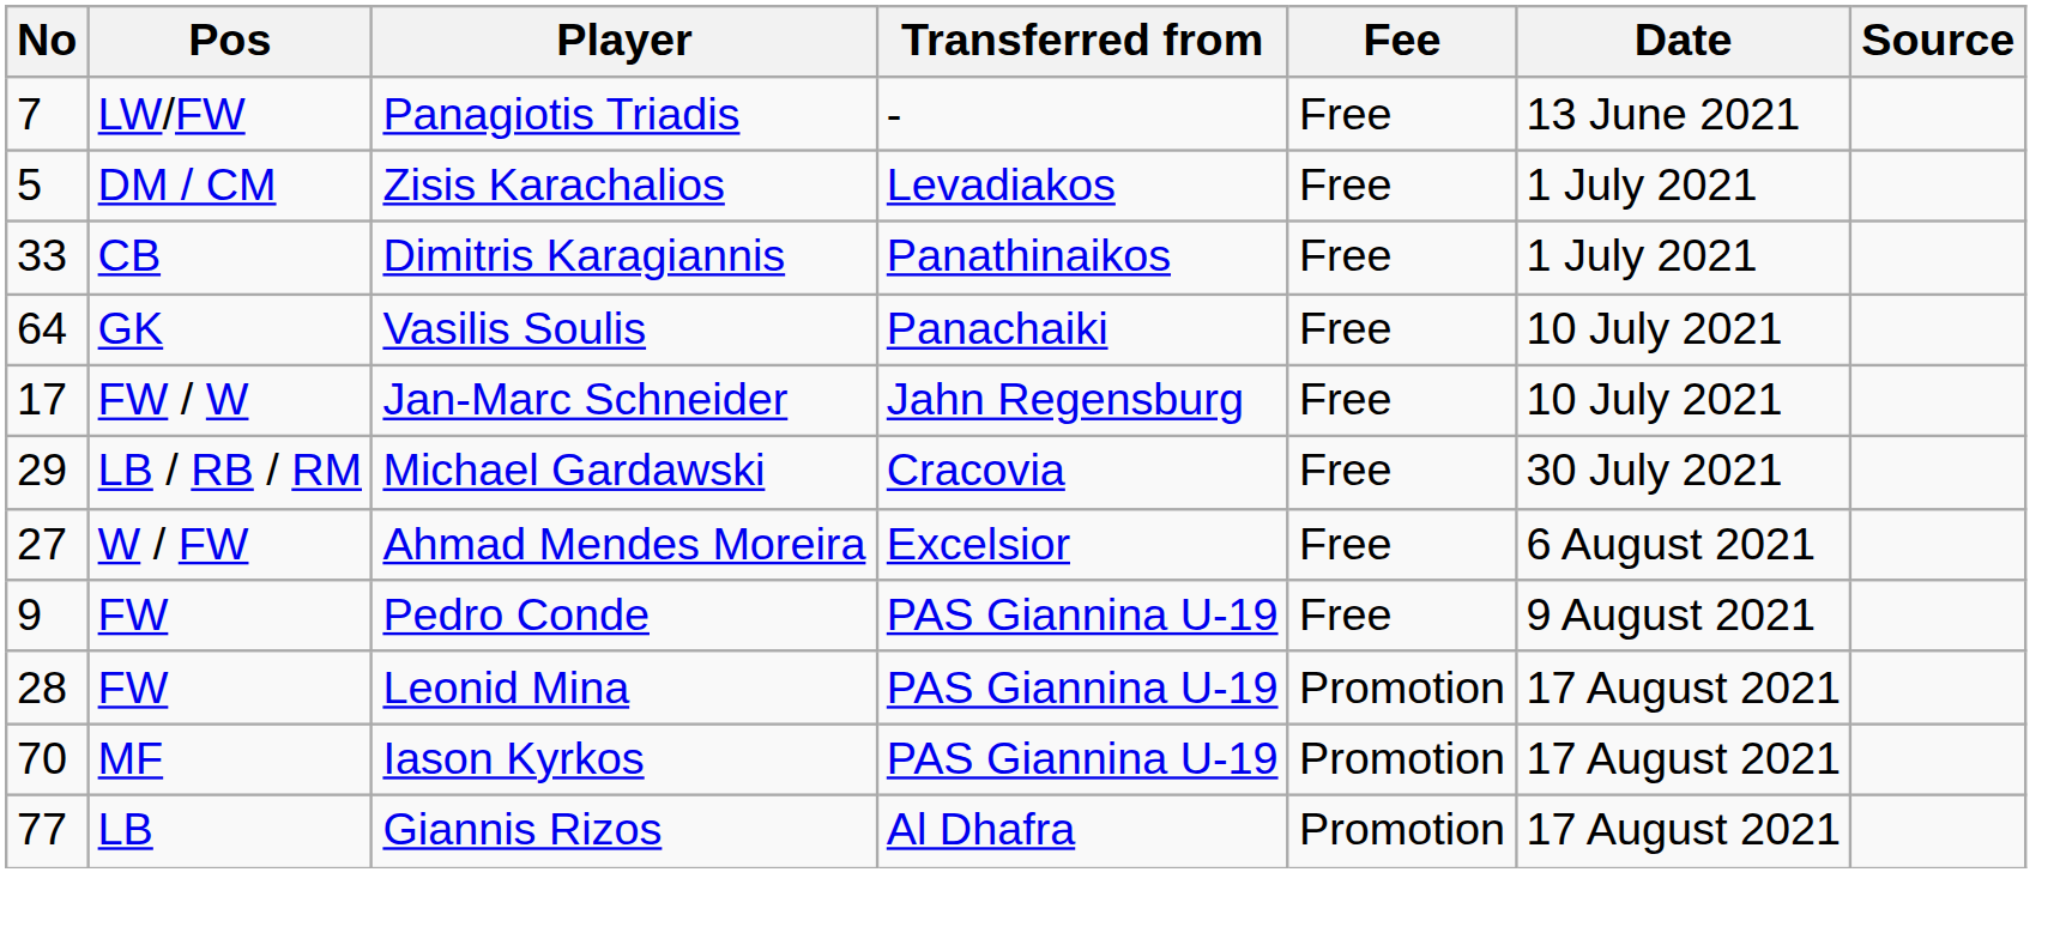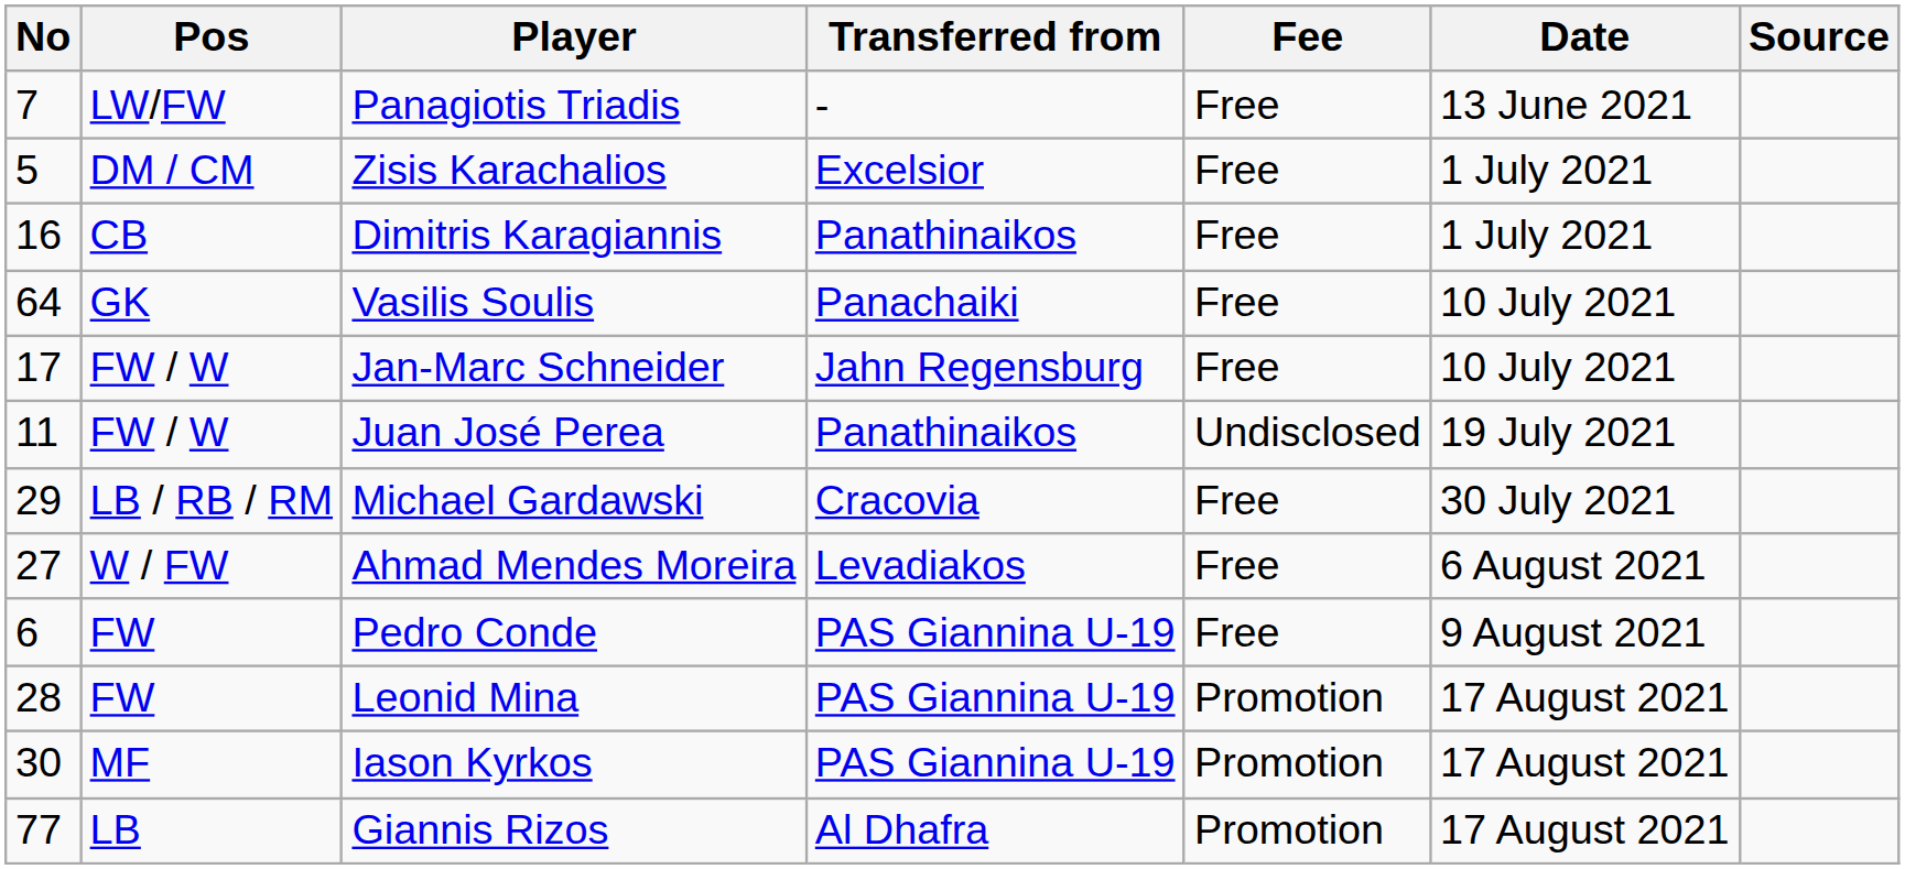Zisis Karachalios | Transferred from: Levadiakos -> Excelsior
Dimitris Karagiannis | No: 33 -> 16
+ row: 11 | FW / W | Juan José Perea | Panathinaikos | Undisclosed | 19 July 2021
Ahmad Mendes Moreira | Transferred from: Excelsior -> Levadiakos
Pedro Conde | No: 9 -> 6
Iason Kyrkos | No: 70 -> 30
